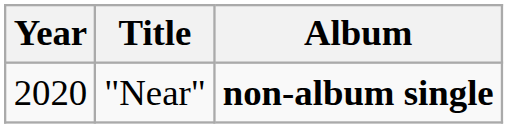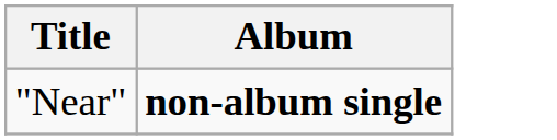- column: Year | 2020
